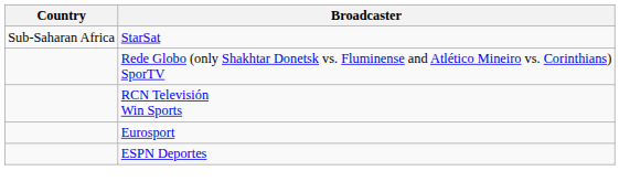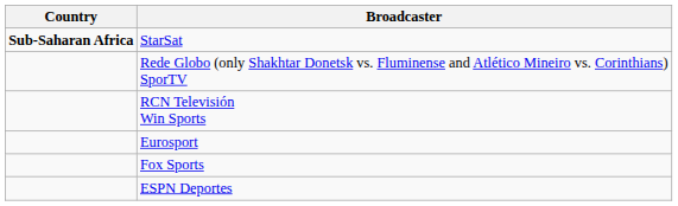StarSat | Country: normal -> bold
+ row: Fox Sports
